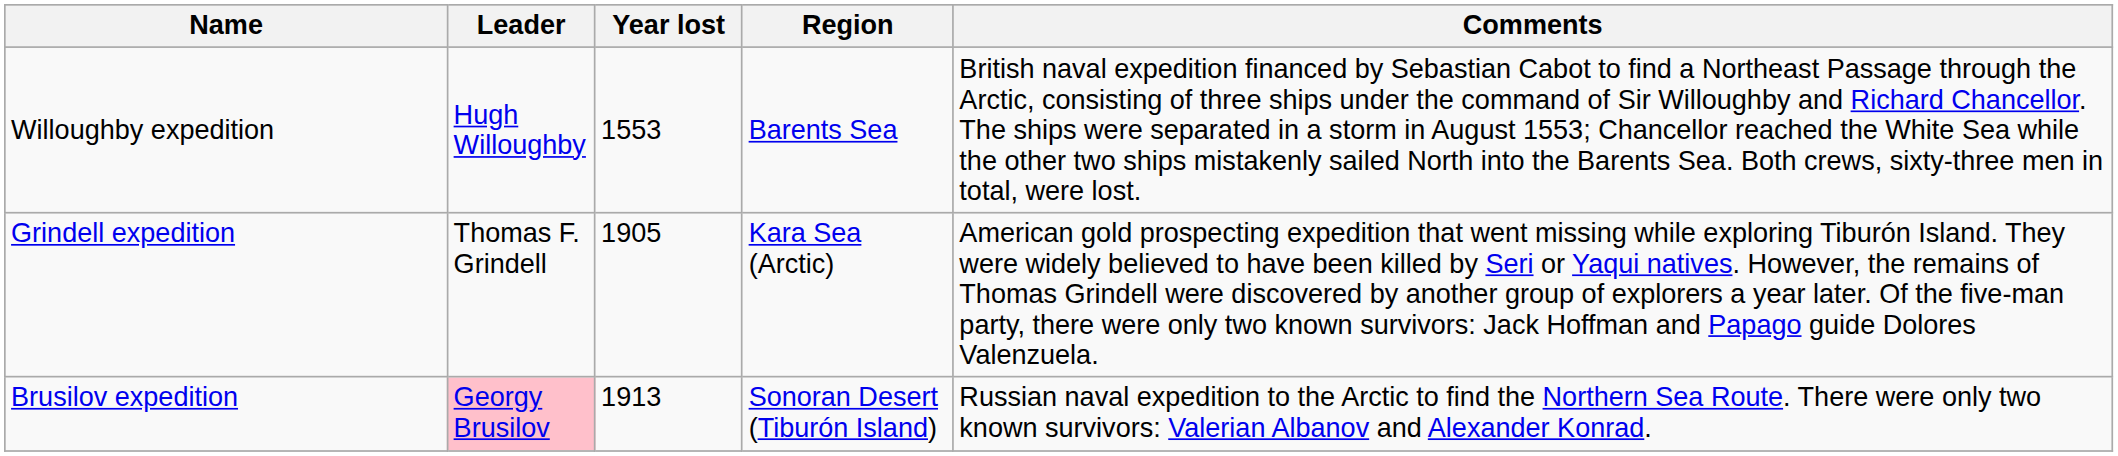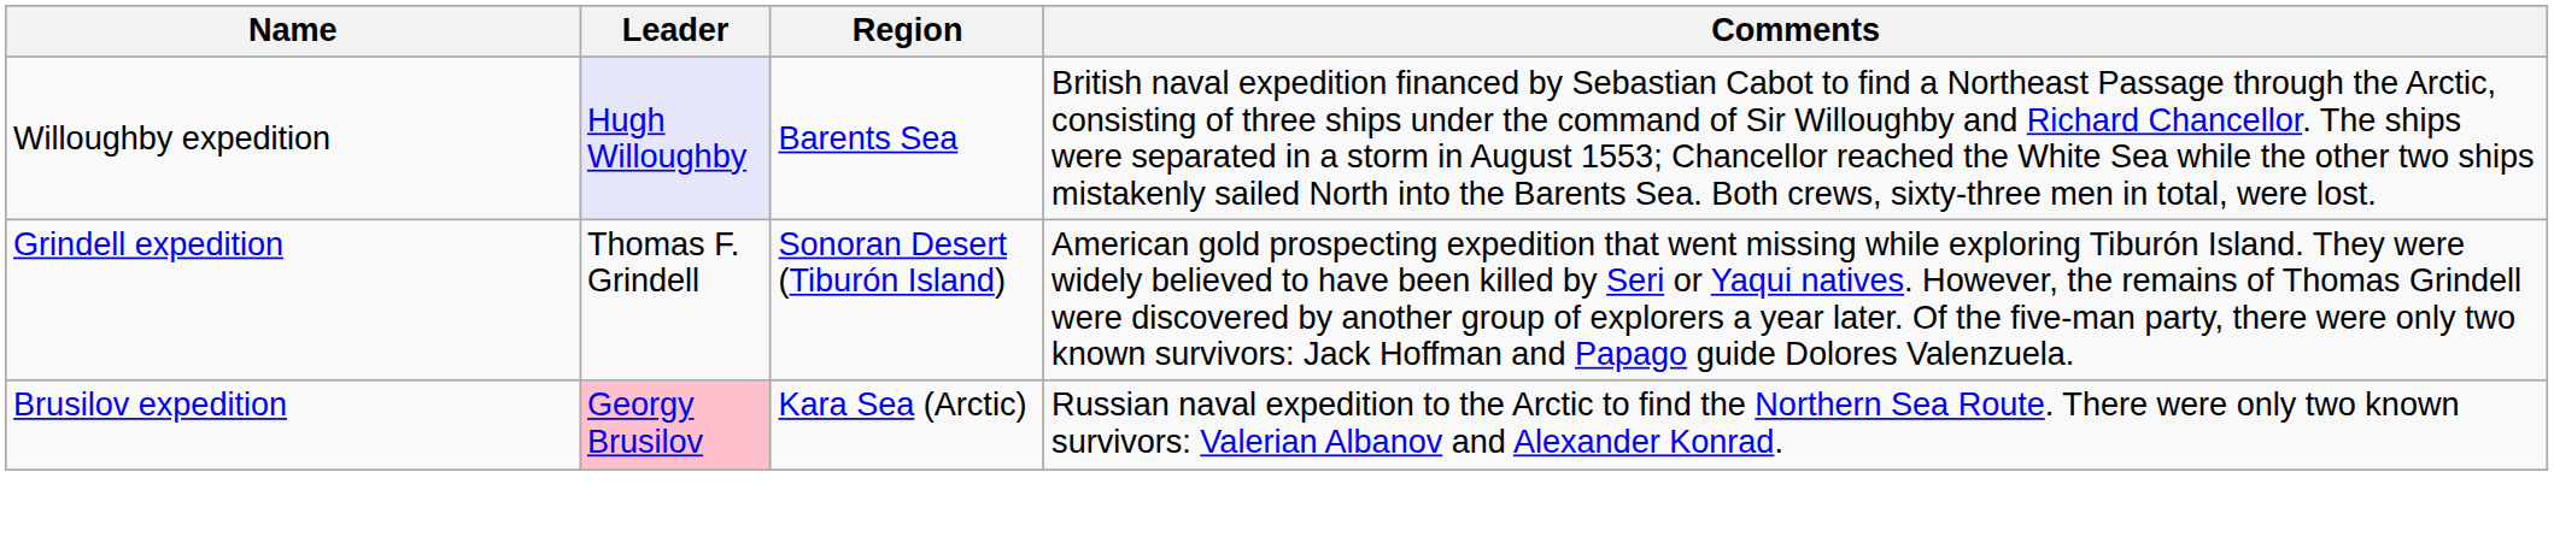- column: Year lost | 1553 | 1905 | 1913
Willoughby expedition | Leader: no background -> lavender background
Grindell expedition | Region: Kara Sea (Arctic) -> Sonoran Desert (Tiburón Island)
Brusilov expedition | Region: Sonoran Desert (Tiburón Island) -> Kara Sea (Arctic)
